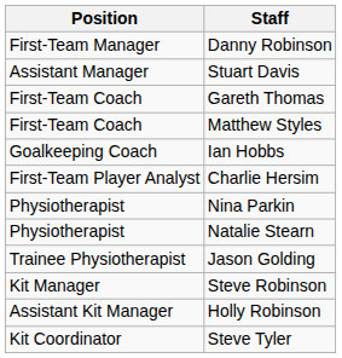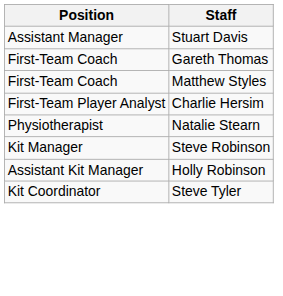- row: First-Team Manager | Danny Robinson
- row: Goalkeeping Coach | Ian Hobbs
- row: Physiotherapist | Nina Parkin
- row: Trainee Physiotherapist | Jason Golding
